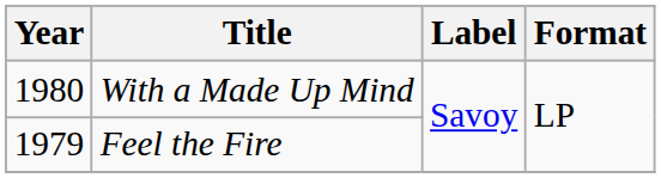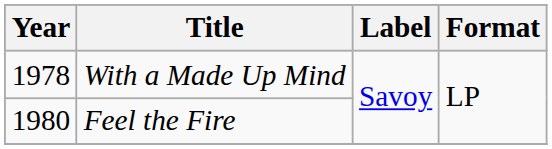With a Made Up Mind | Year: 1980 -> 1978
Feel the Fire | Year: 1979 -> 1980
